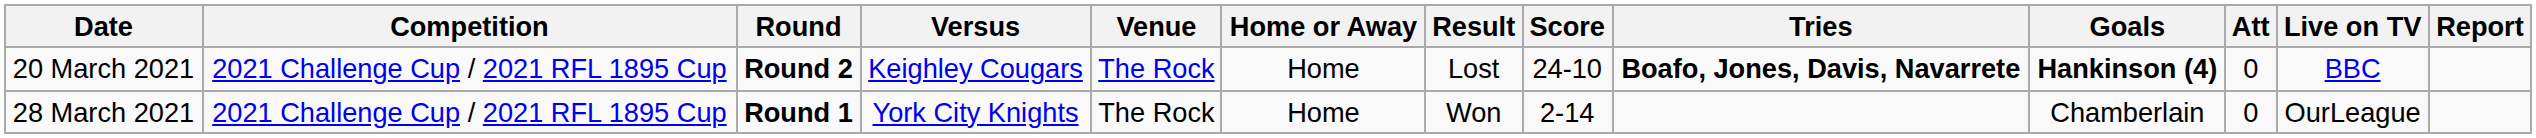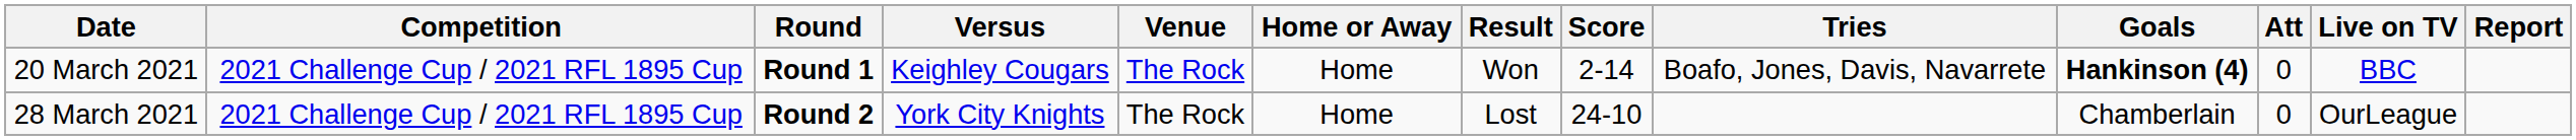20 March 2021 | Round: Round 2 -> Round 1
20 March 2021 | Result: Lost -> Won
20 March 2021 | Score: 24-10 -> 2-14
20 March 2021 | Tries: bold -> normal
28 March 2021 | Round: Round 1 -> Round 2
28 March 2021 | Result: Won -> Lost
28 March 2021 | Score: 2-14 -> 24-10
